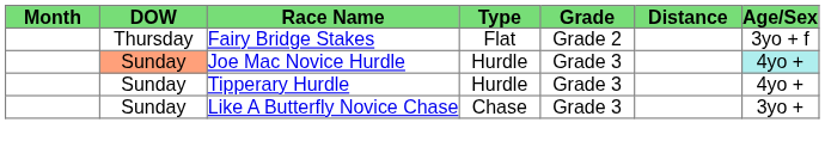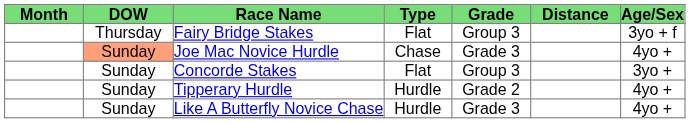Fairy Bridge Stakes | Grade: Grade 2 -> Group 3
Joe Mac Novice Hurdle | Type: Hurdle -> Chase
Joe Mac Novice Hurdle | Age/Sex: paleturquoise background -> no background
+ row: Sunday | Concorde Stakes | Flat | Group 3 | 3yo +
Tipperary Hurdle | Grade: Grade 3 -> Grade 2
Like A Butterfly Novice Chase | Type: Chase -> Hurdle
Like A Butterfly Novice Chase | Age/Sex: 3yo + -> 4yo +
